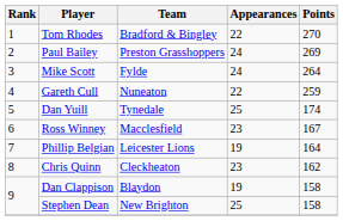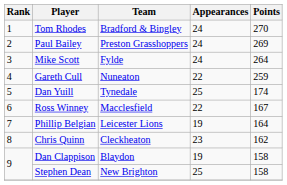Tom Rhodes | Appearances: 22 -> 24
Ross Winney | Appearances: 23 -> 22
